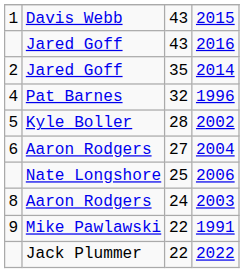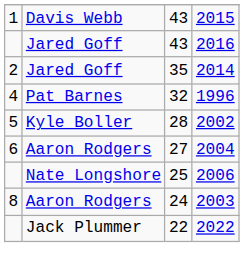- row: 9 | Mike Pawlawski | 22 | 1991
